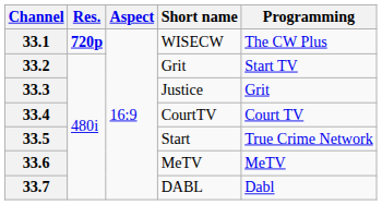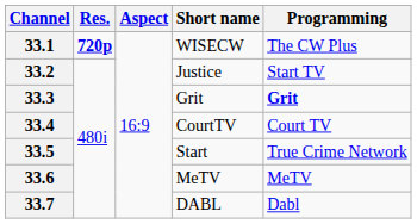33.2 | Short name: Grit -> Justice
33.3 | Short name: Justice -> Grit
33.3 | Programming: normal -> bold
